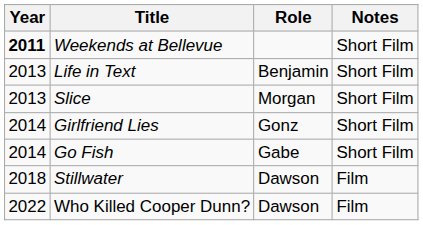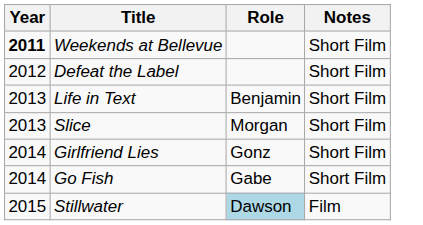+ row: 2012 | Defeat the Label | Short Film
Stillwater | Year: 2018 -> 2015
Stillwater | Role: no background -> lightblue background
- row: 2022 | Who Killed Cooper Dunn? | Dawson | Film
